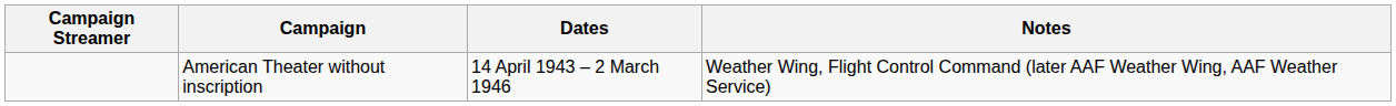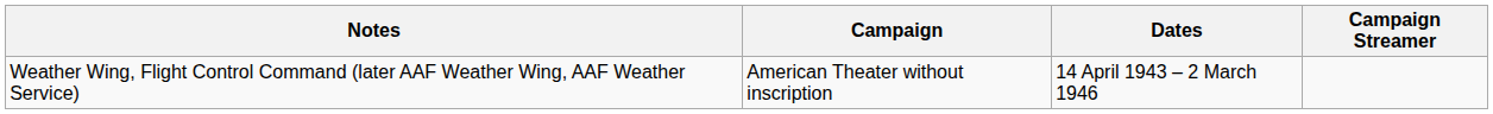columns swapped: Campaign Streamer <-> Notes
